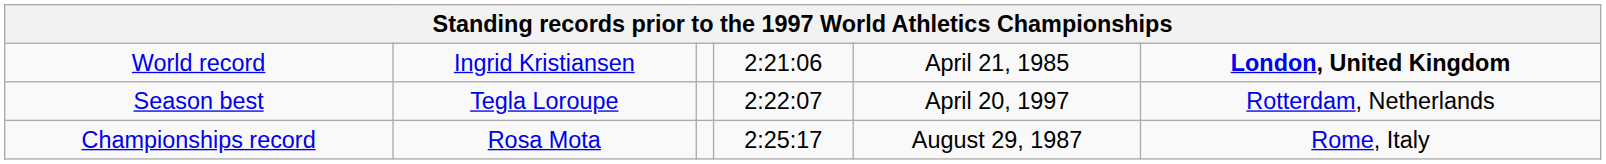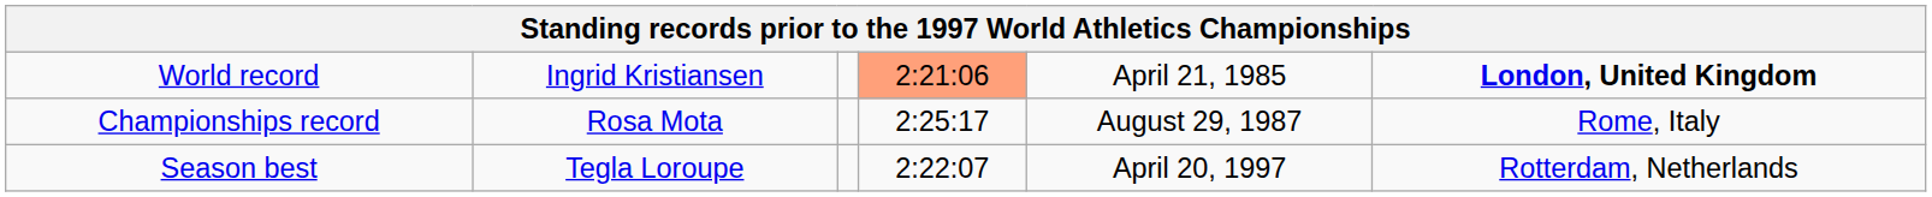World record | column 4: no background -> lightsalmon background
rows swapped: Championships record <-> Season best
